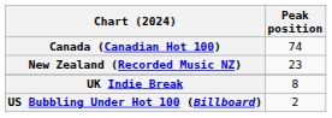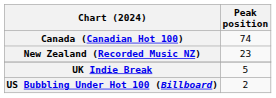UK Indie Break | Peak position: 8 -> 5
